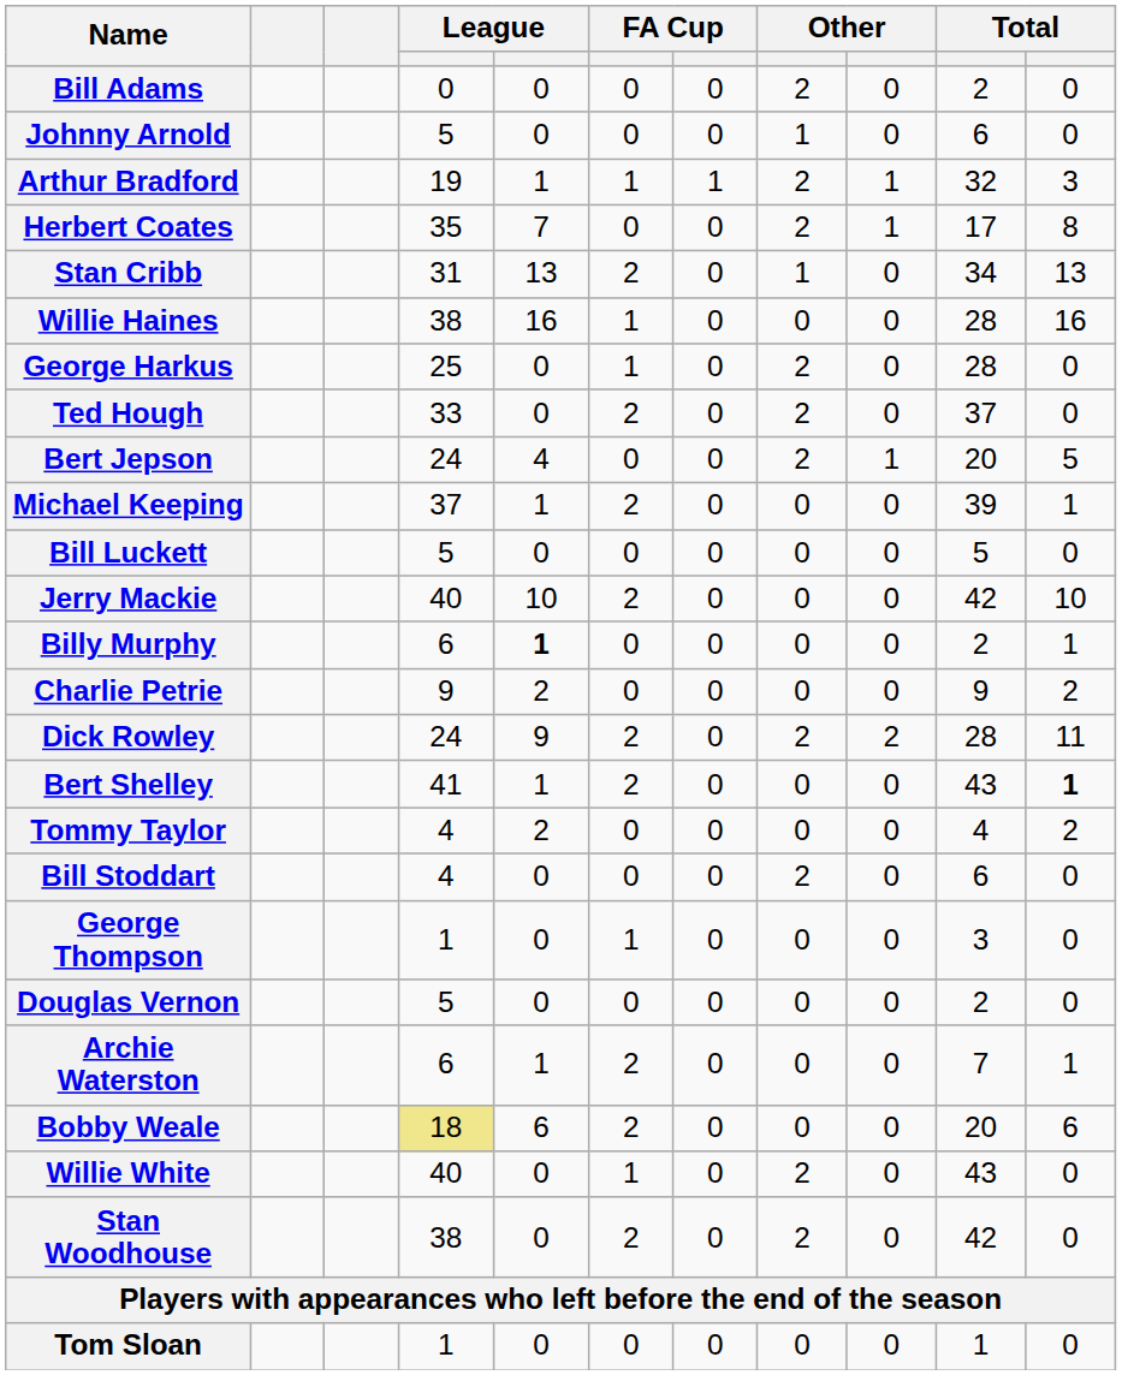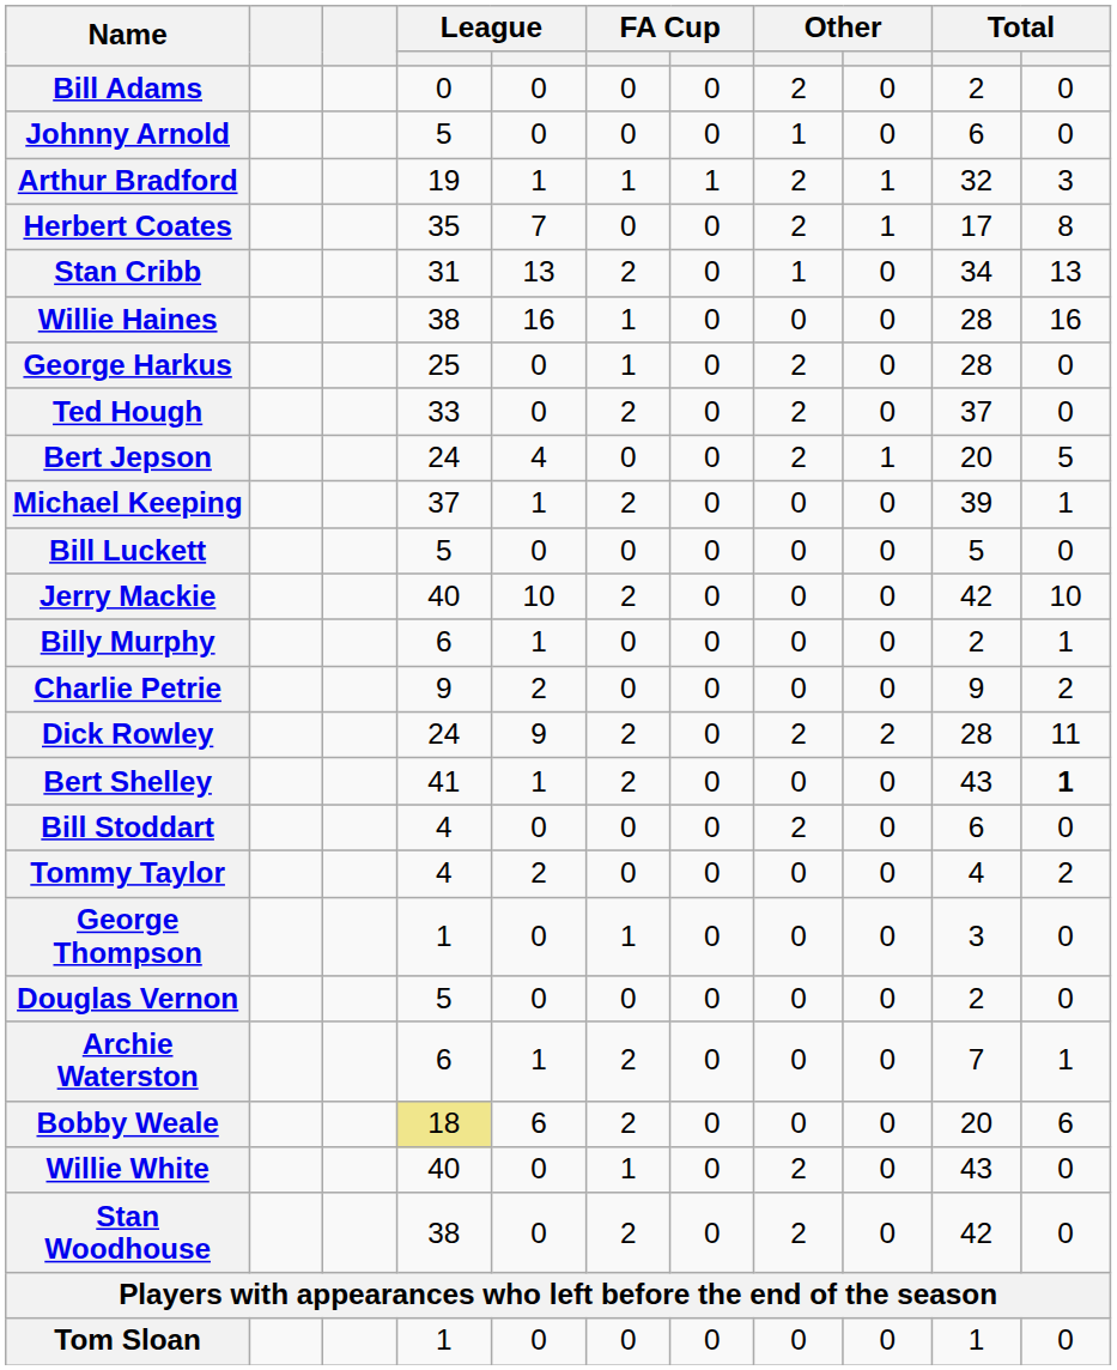Billy Murphy | column 5: bold -> normal
rows swapped: Bill Stoddart <-> Tommy Taylor
